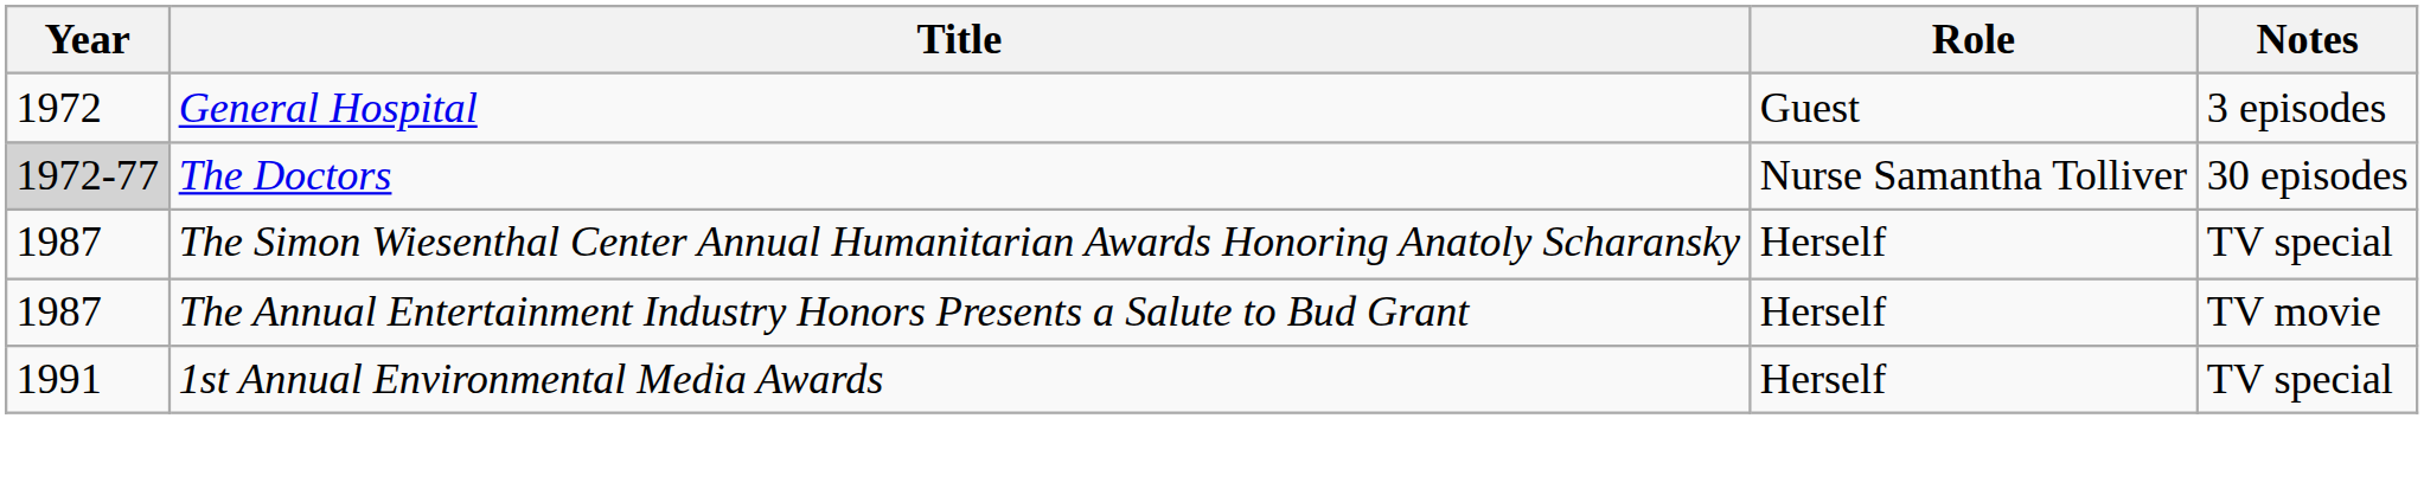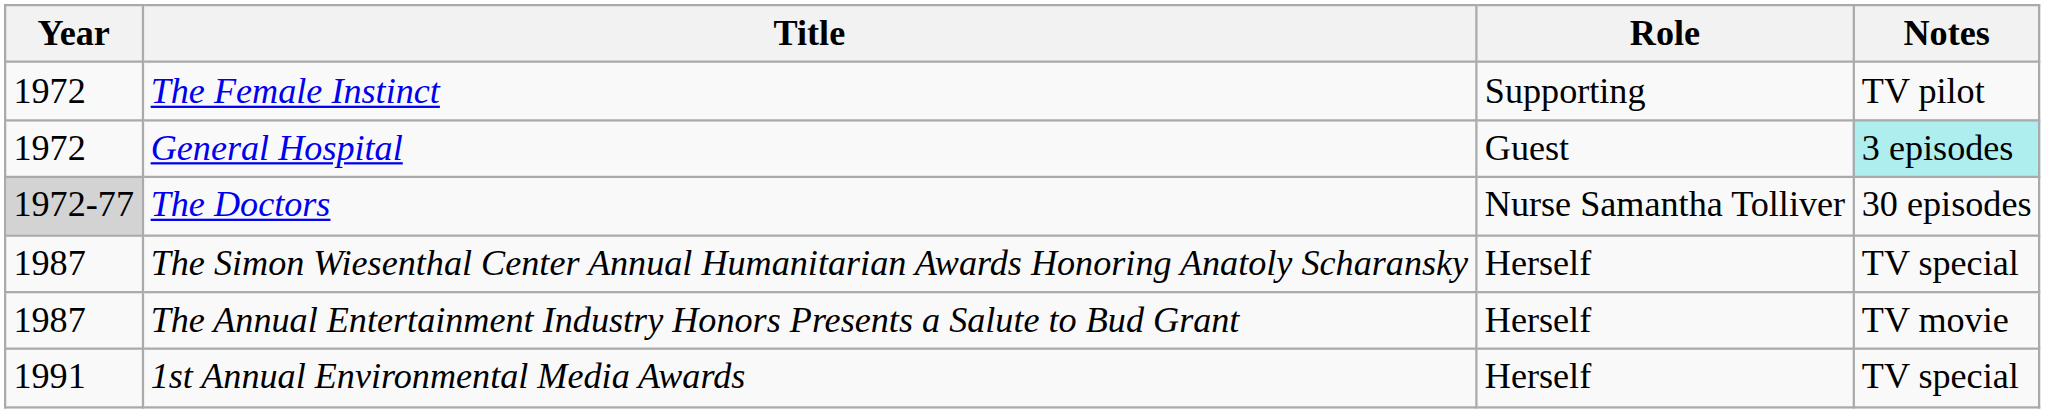+ row: 1972 | The Female Instinct | Supporting | TV pilot
General Hospital | Notes: no background -> paleturquoise background
